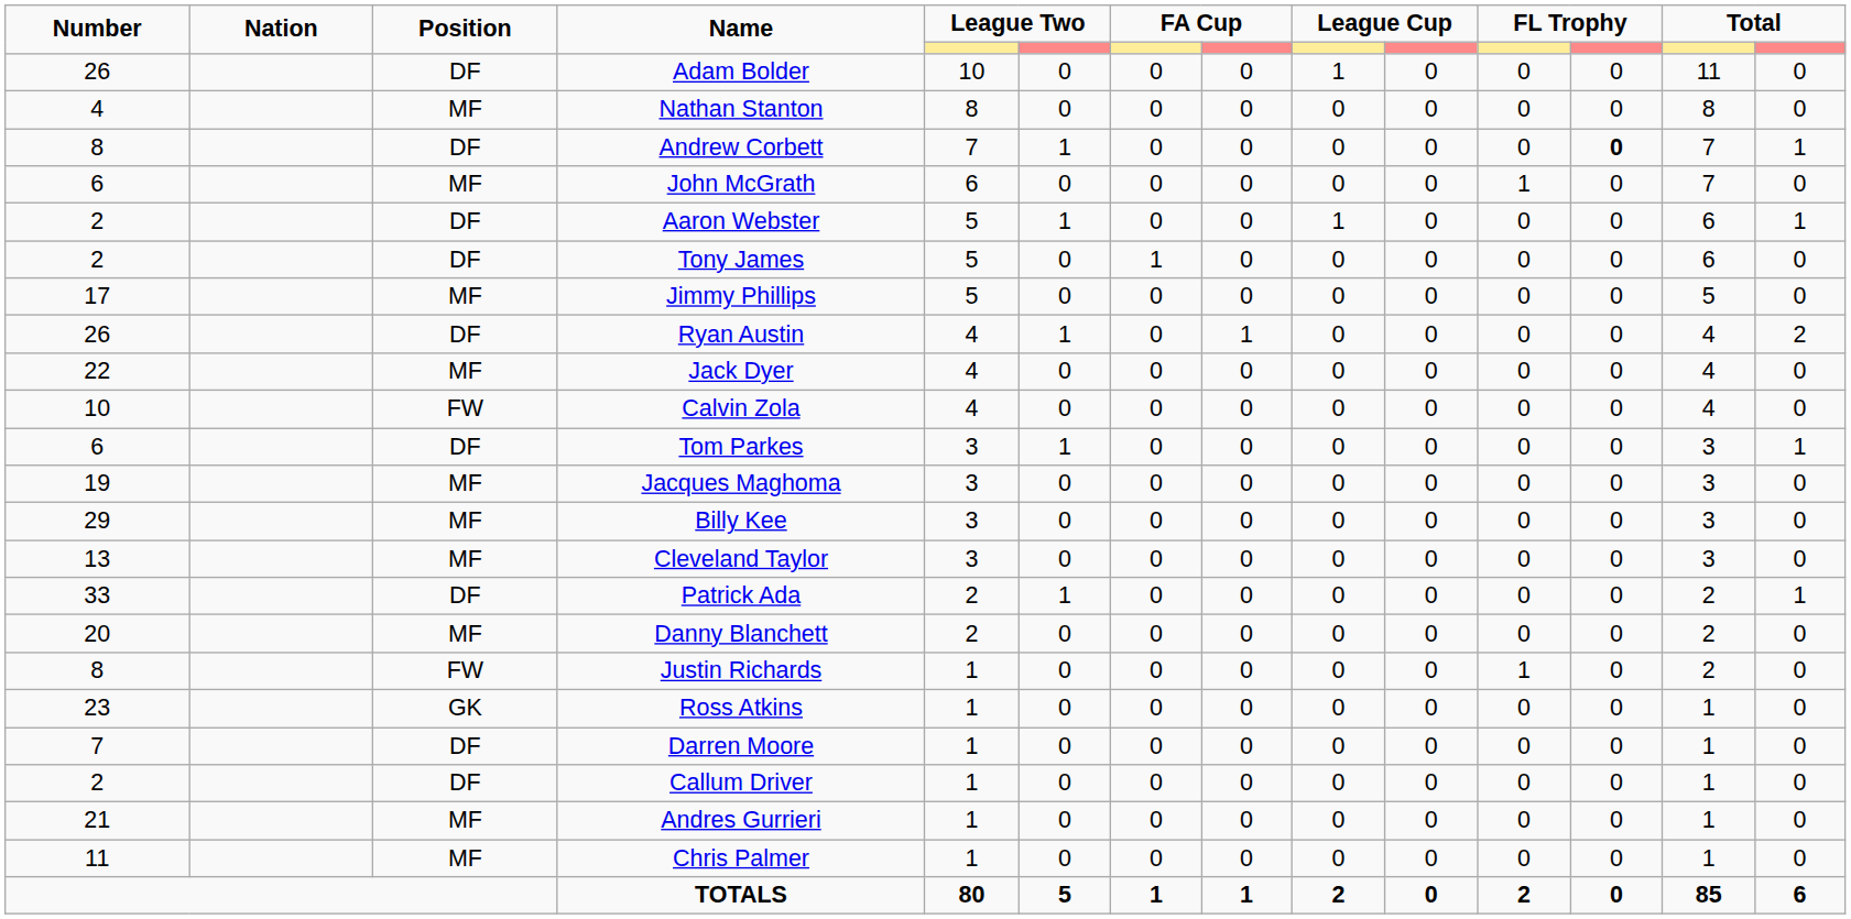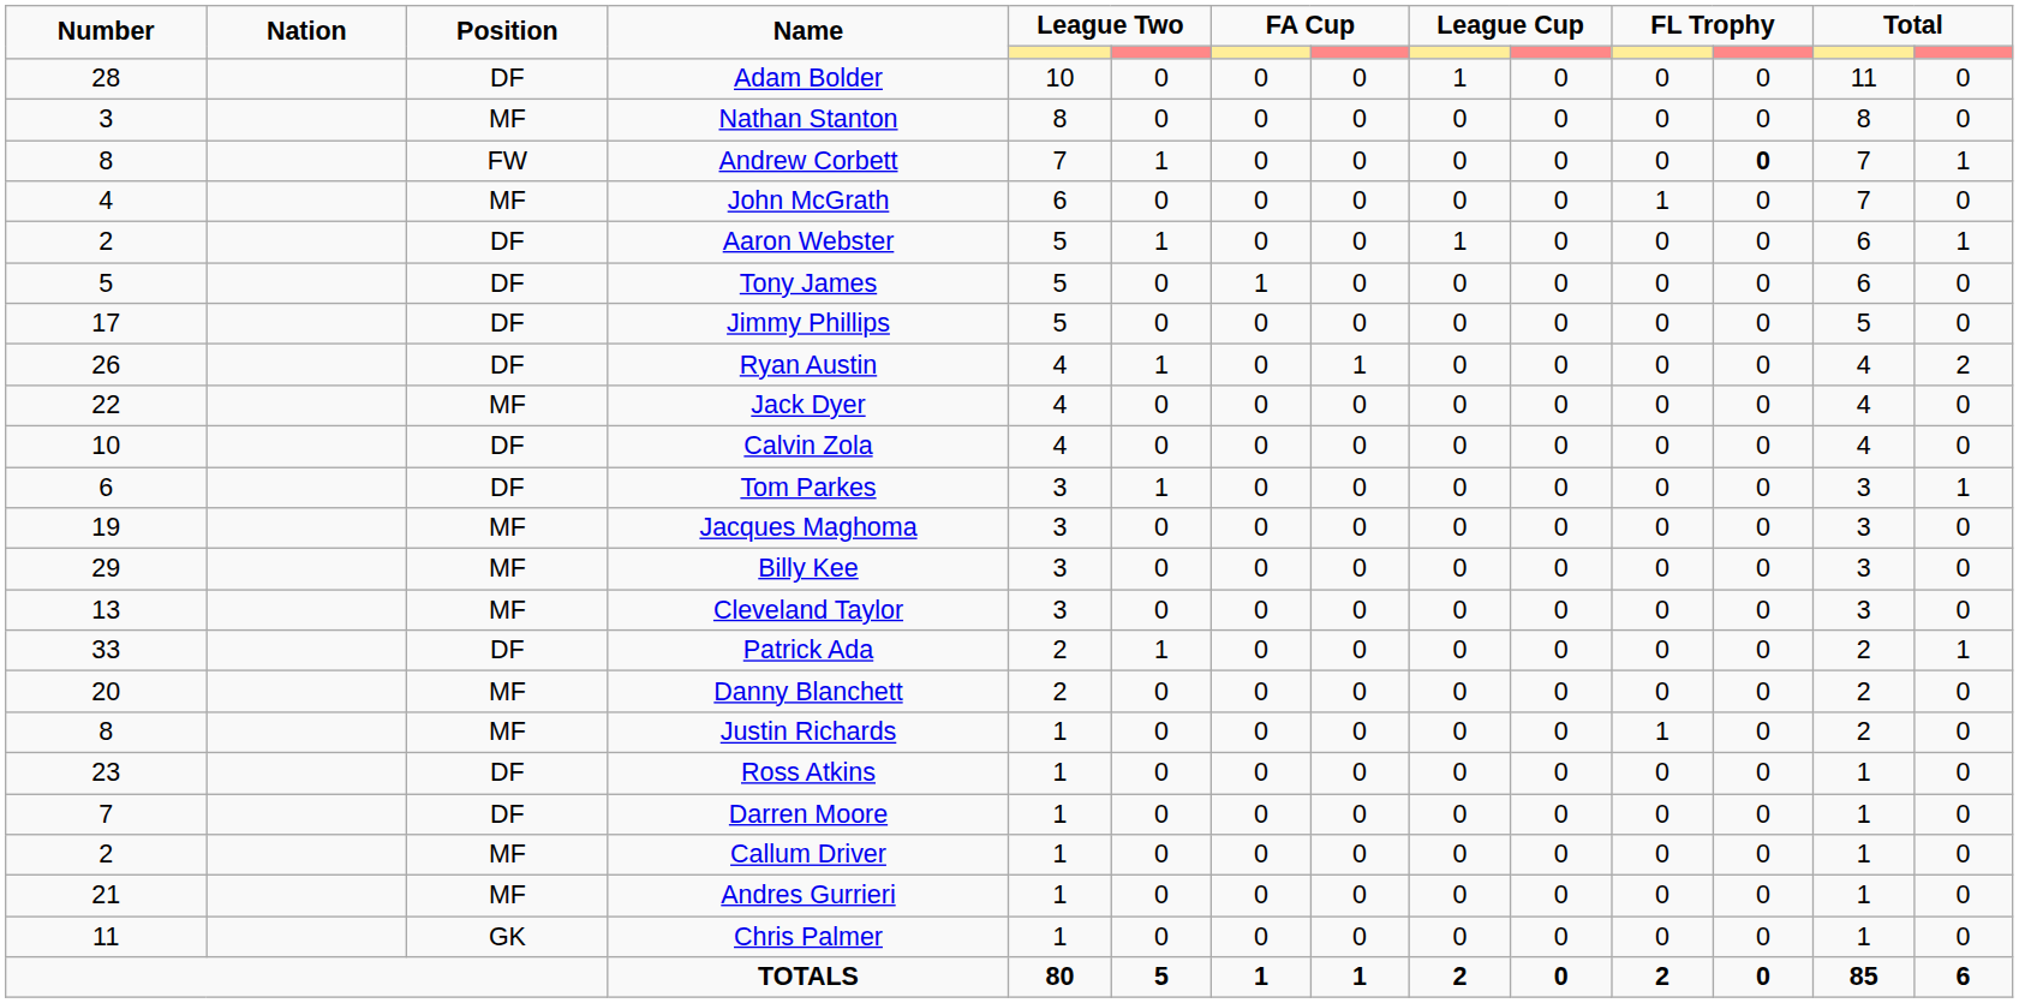Adam Bolder | Number: 26 -> 28
Nathan Stanton | Number: 4 -> 3
Andrew Corbett | Position: DF -> FW
John McGrath | Number: 6 -> 4
Tony James | Number: 2 -> 5
Jimmy Phillips | Position: MF -> DF
Calvin Zola | Position: FW -> DF
Justin Richards | Position: FW -> MF
Ross Atkins | Position: GK -> DF
Callum Driver | Position: DF -> MF
Chris Palmer | Position: MF -> GK
